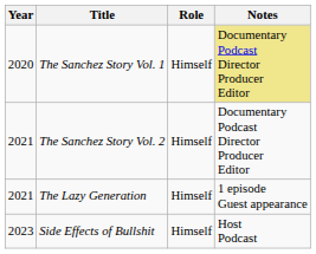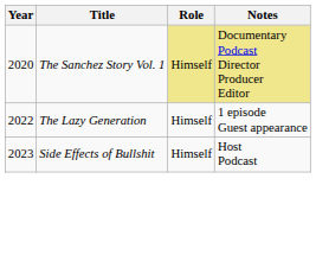The Sanchez Story Vol. 1 | Role: no background -> khaki background
- row: 2021 | The Sanchez Story Vol. 2 | Himself | Documentary Podcast Director Producer Editor
The Lazy Generation | Year: 2021 -> 2022
